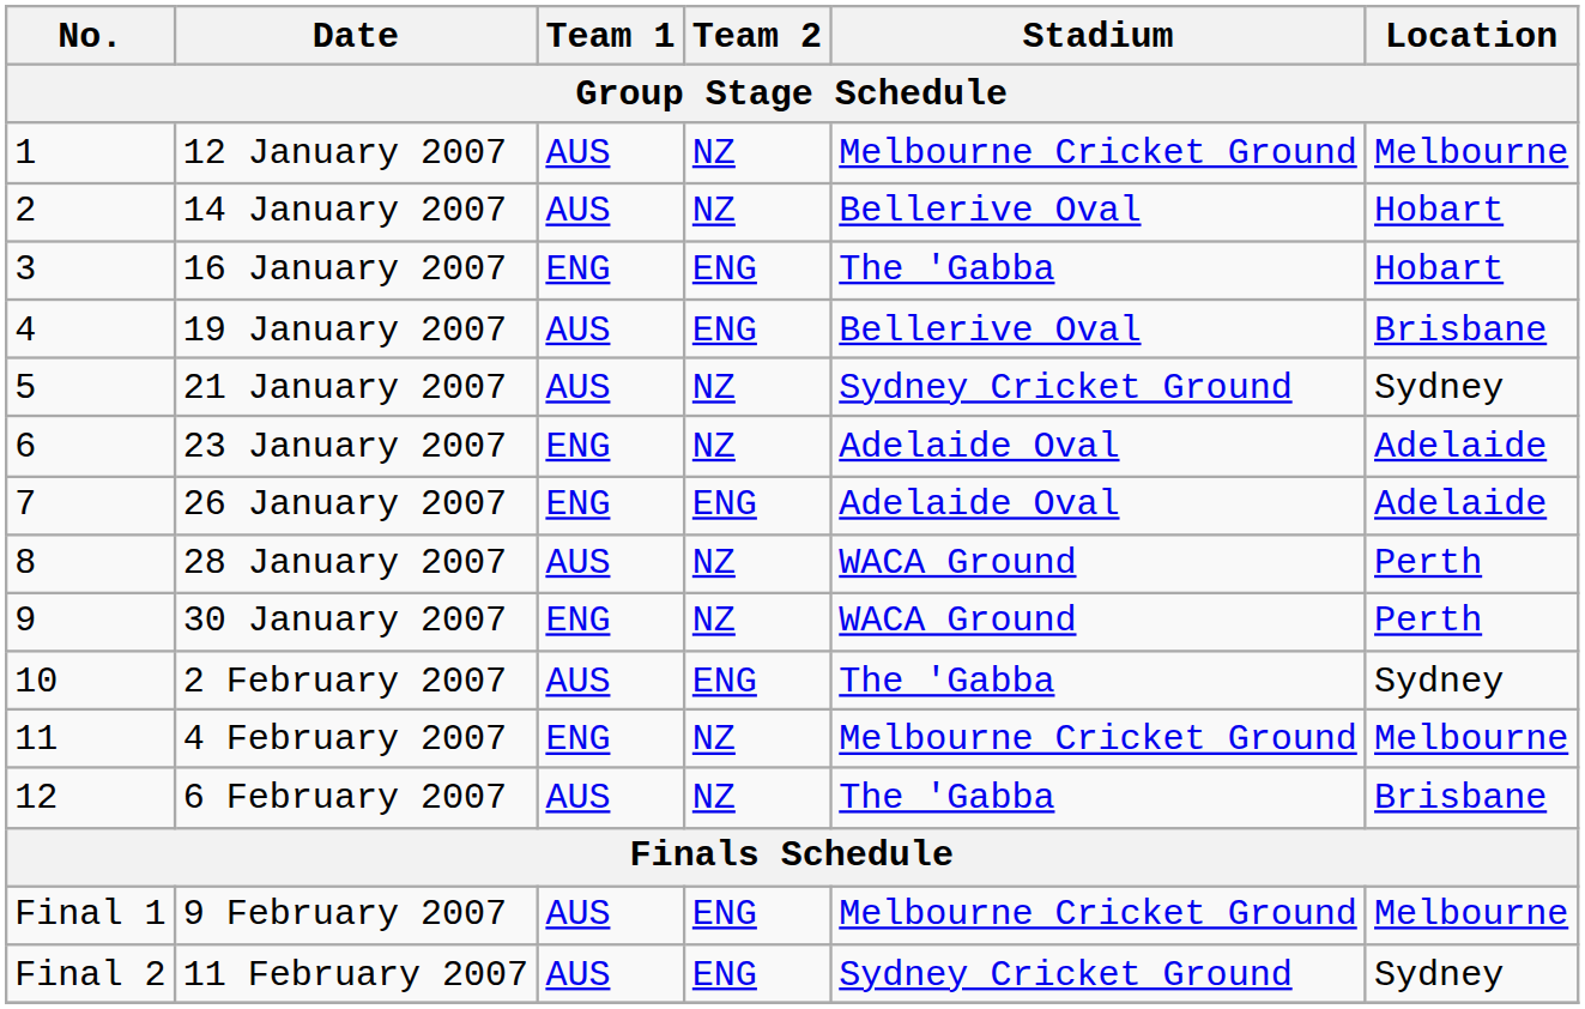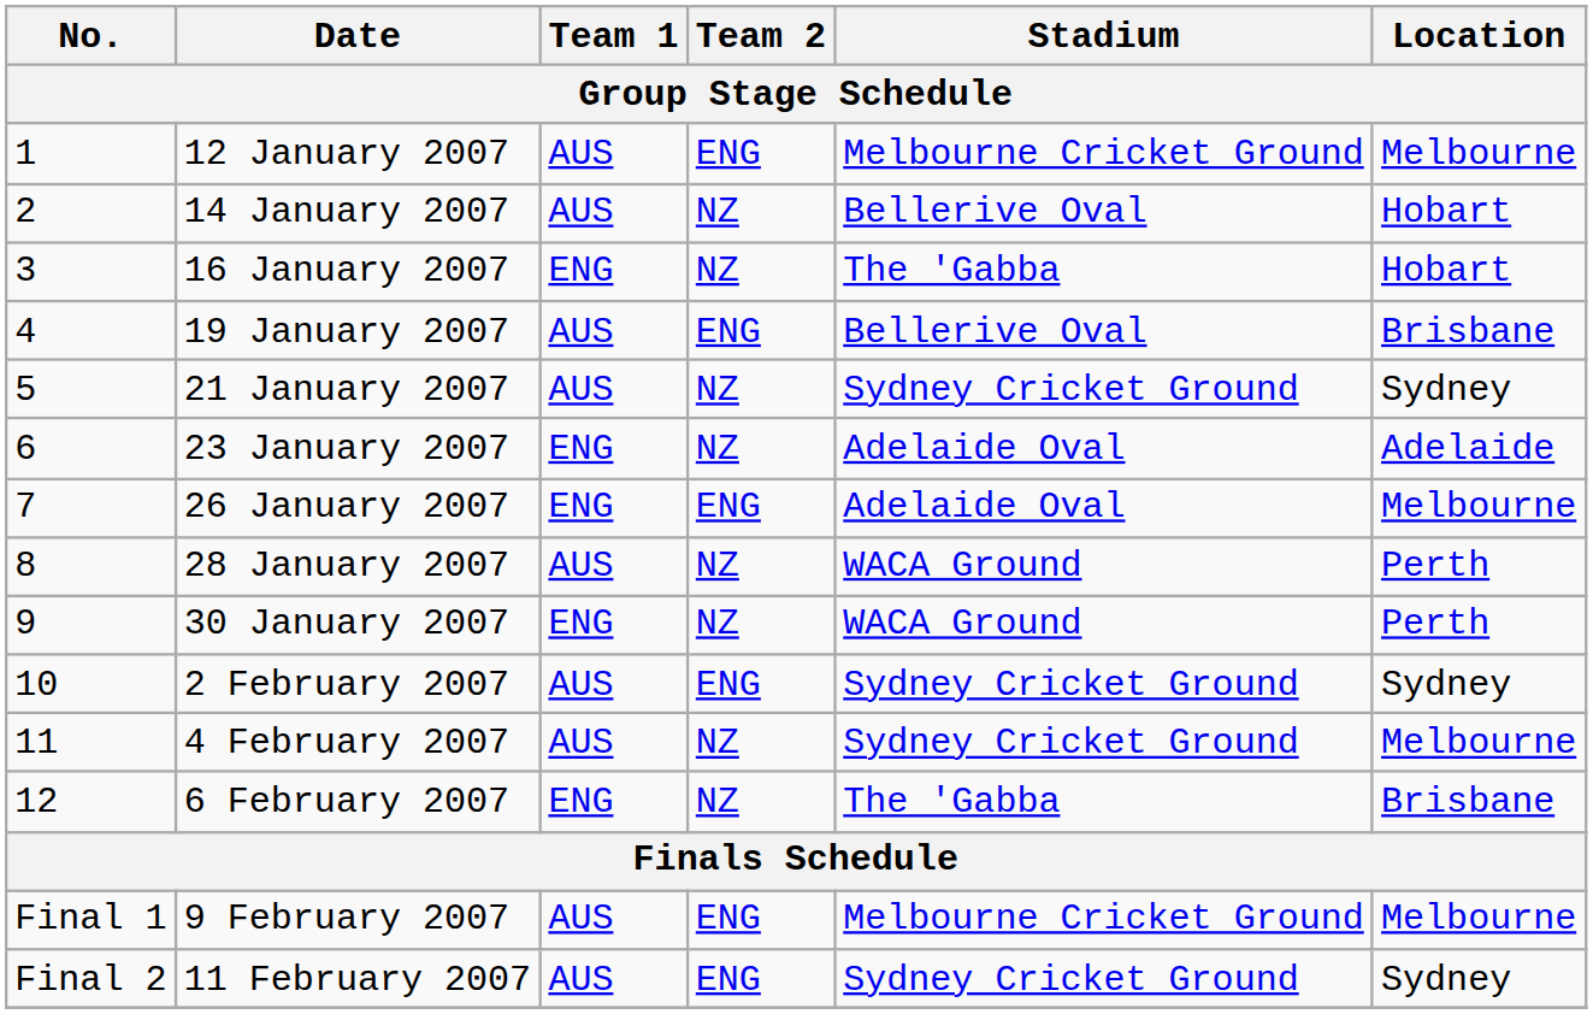12 January 2007 | Team 2: NZ -> ENG
16 January 2007 | Team 2: ENG -> NZ
26 January 2007 | Location: Adelaide -> Melbourne
2 February 2007 | Stadium: The 'Gabba -> Sydney Cricket Ground
4 February 2007 | Team 1: ENG -> AUS
4 February 2007 | Stadium: Melbourne Cricket Ground -> Sydney Cricket Ground
6 February 2007 | Team 1: AUS -> ENG
